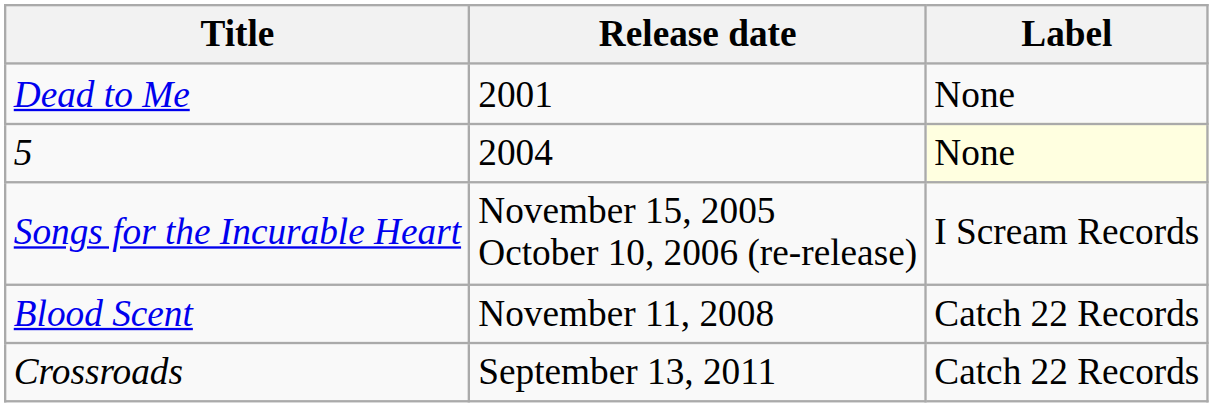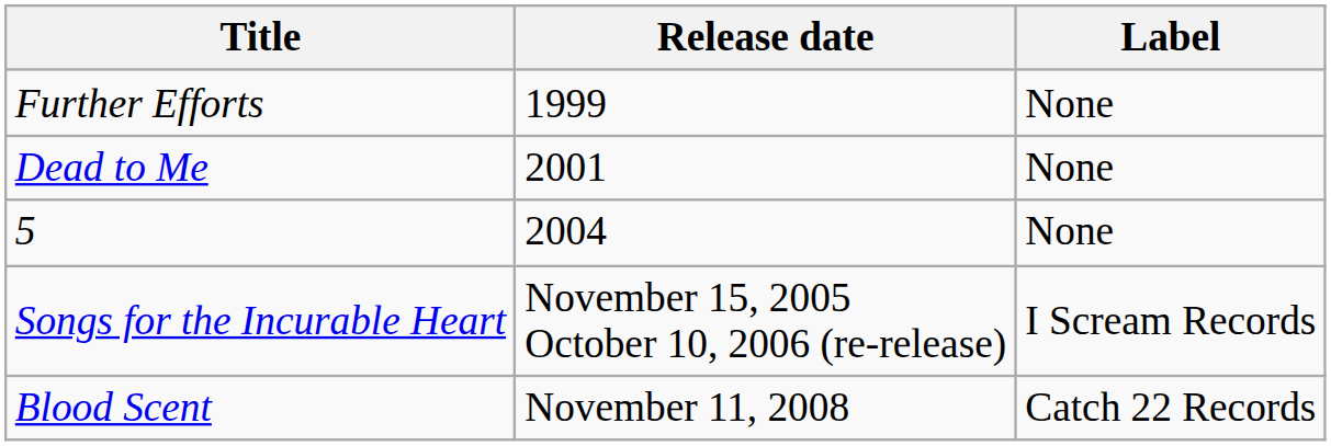+ row: Further Efforts | 1999 | None
5 | Label: lightyellow background -> no background
- row: Crossroads | September 13, 2011 | Catch 22 Records
